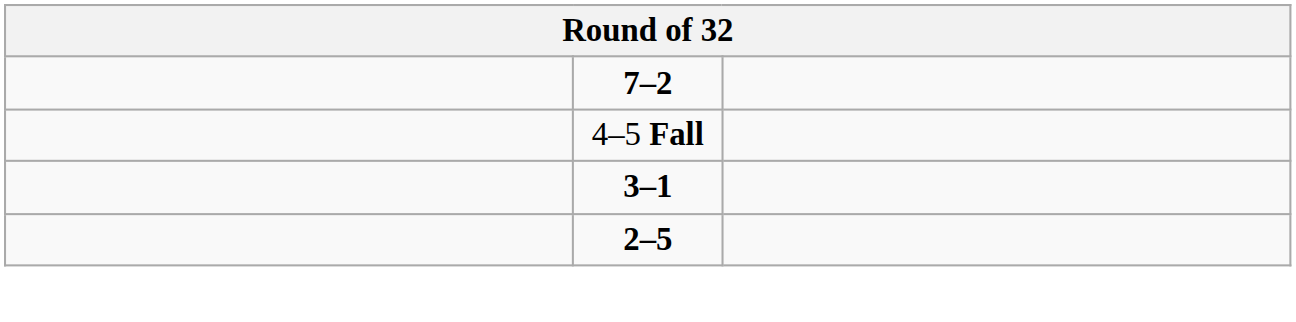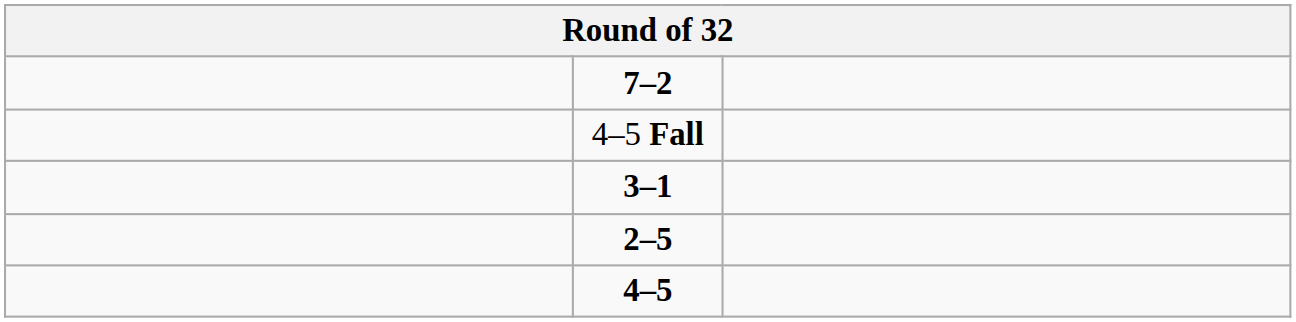+ row: 4–5
